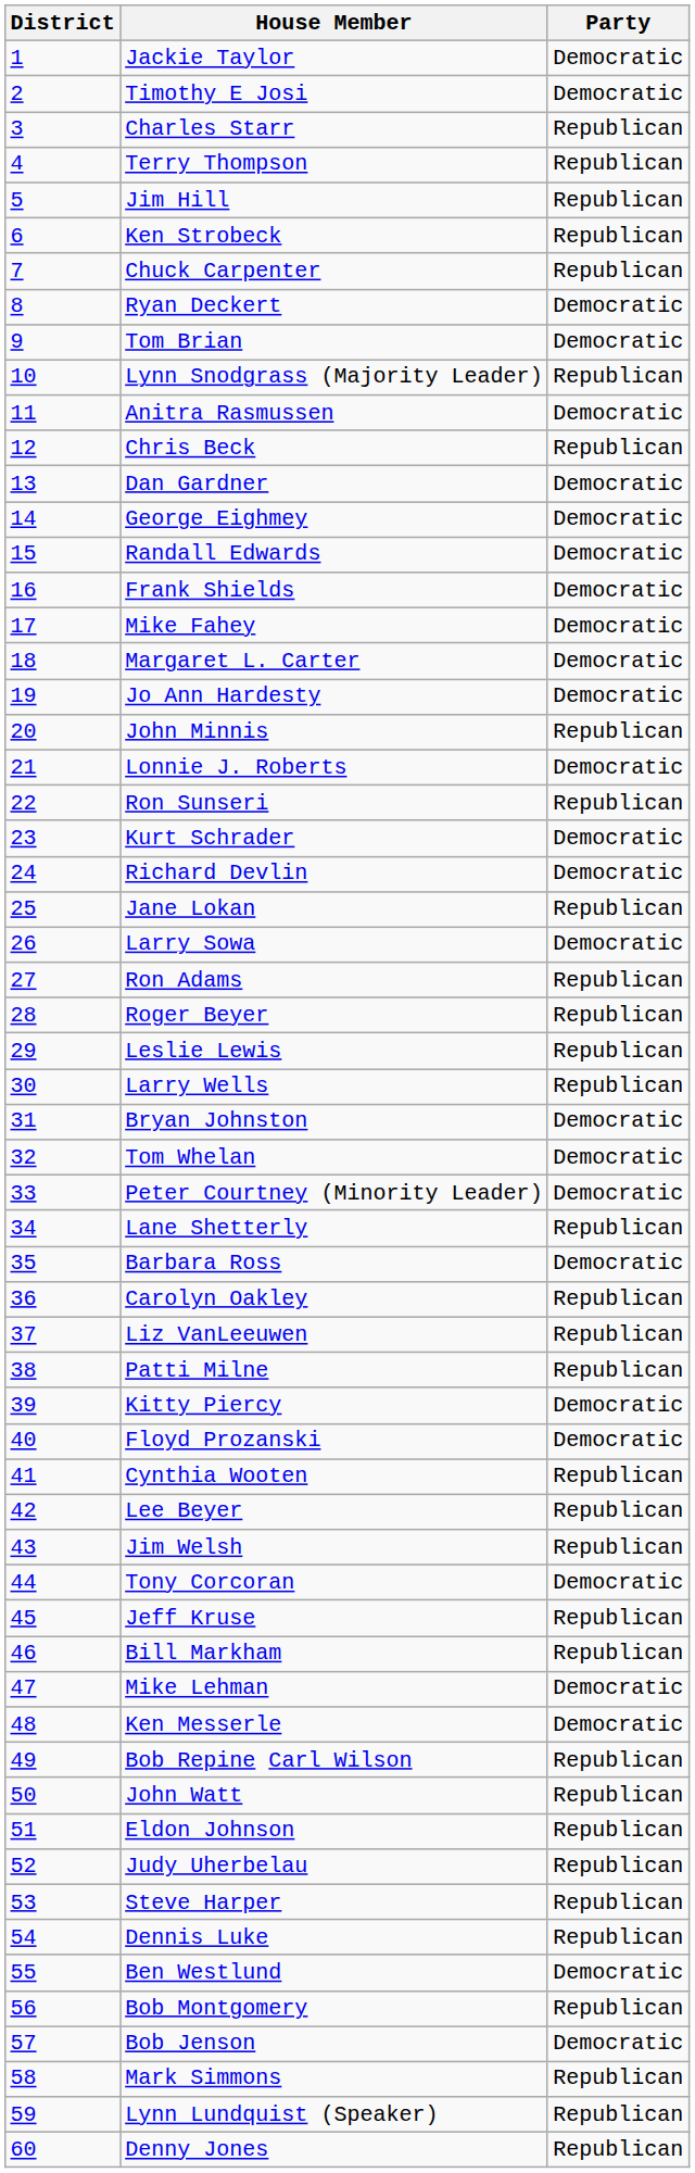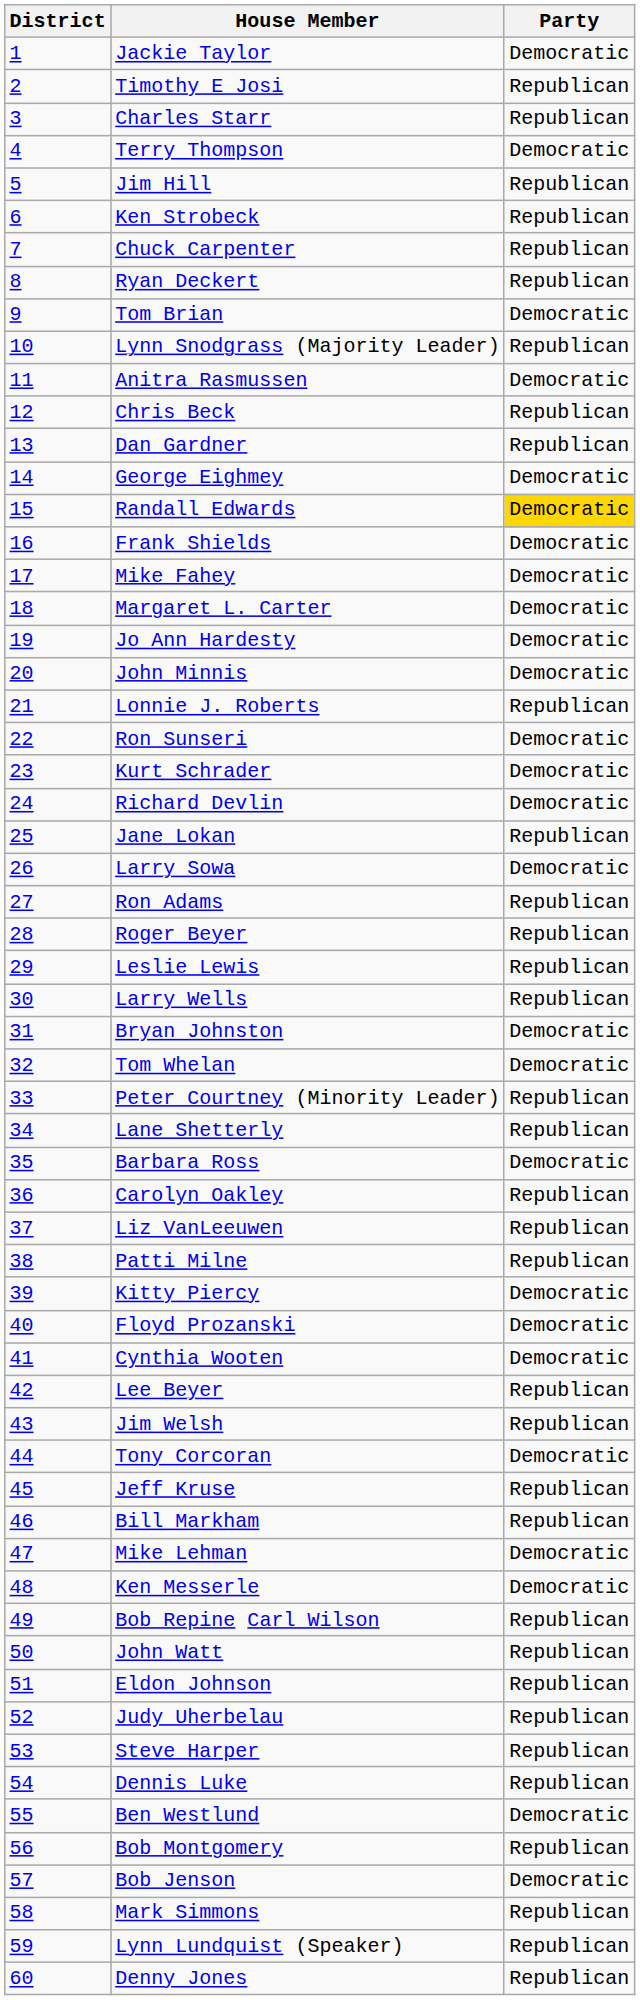Timothy E Josi | Party: Democratic -> Republican
Terry Thompson | Party: Republican -> Democratic
Ryan Deckert | Party: Democratic -> Republican
Dan Gardner | Party: Democratic -> Republican
Randall Edwards | Party: no background -> gold background
John Minnis | Party: Republican -> Democratic
Lonnie J. Roberts | Party: Democratic -> Republican
Ron Sunseri | Party: Republican -> Democratic
Peter Courtney (Minority Leader) | Party: Democratic -> Republican
Cynthia Wooten | Party: Republican -> Democratic
